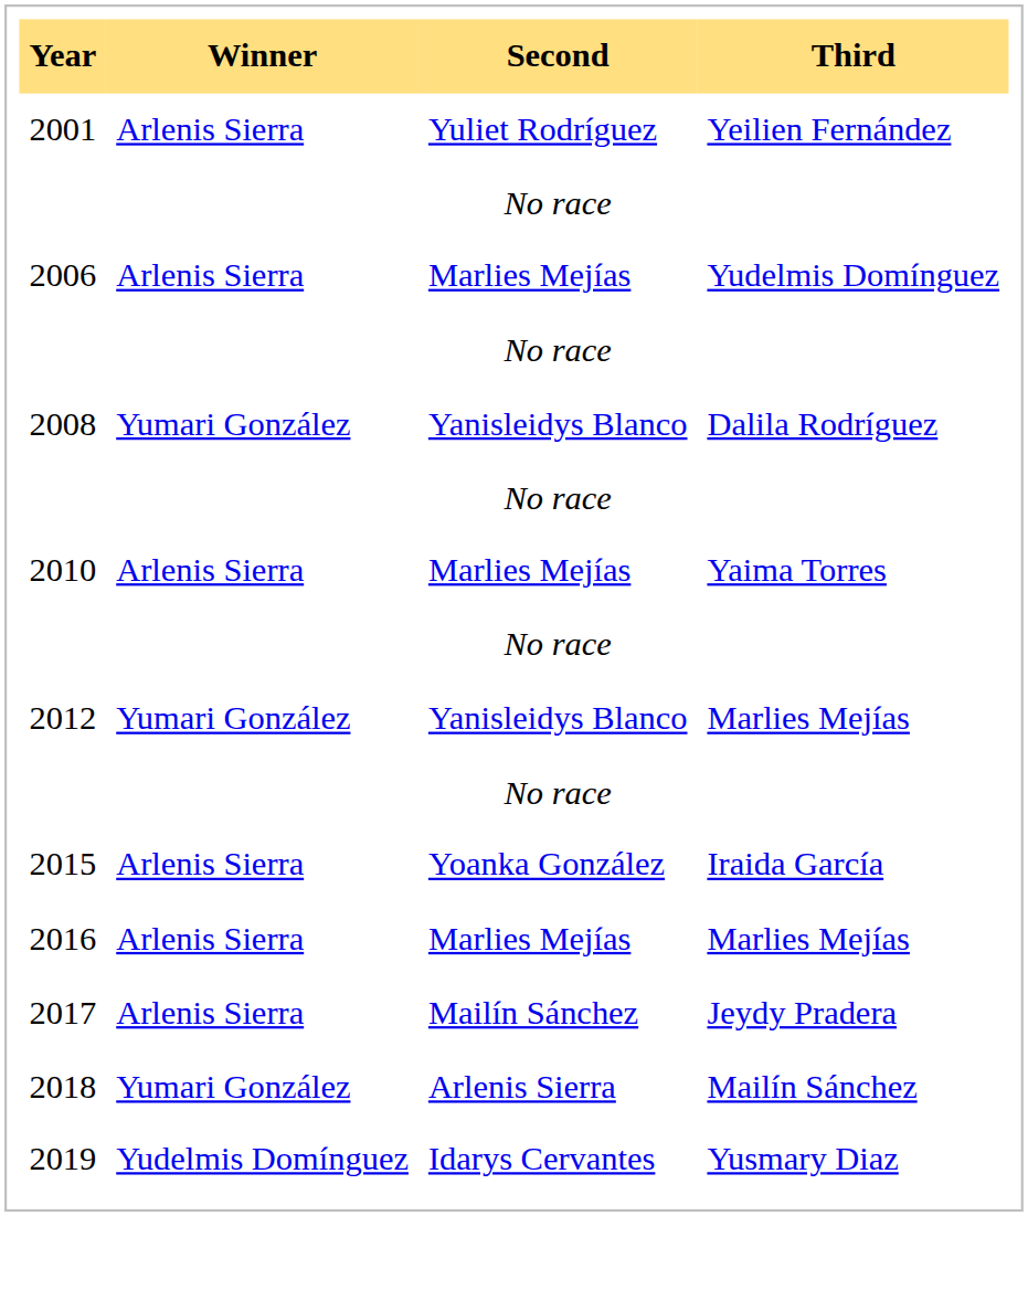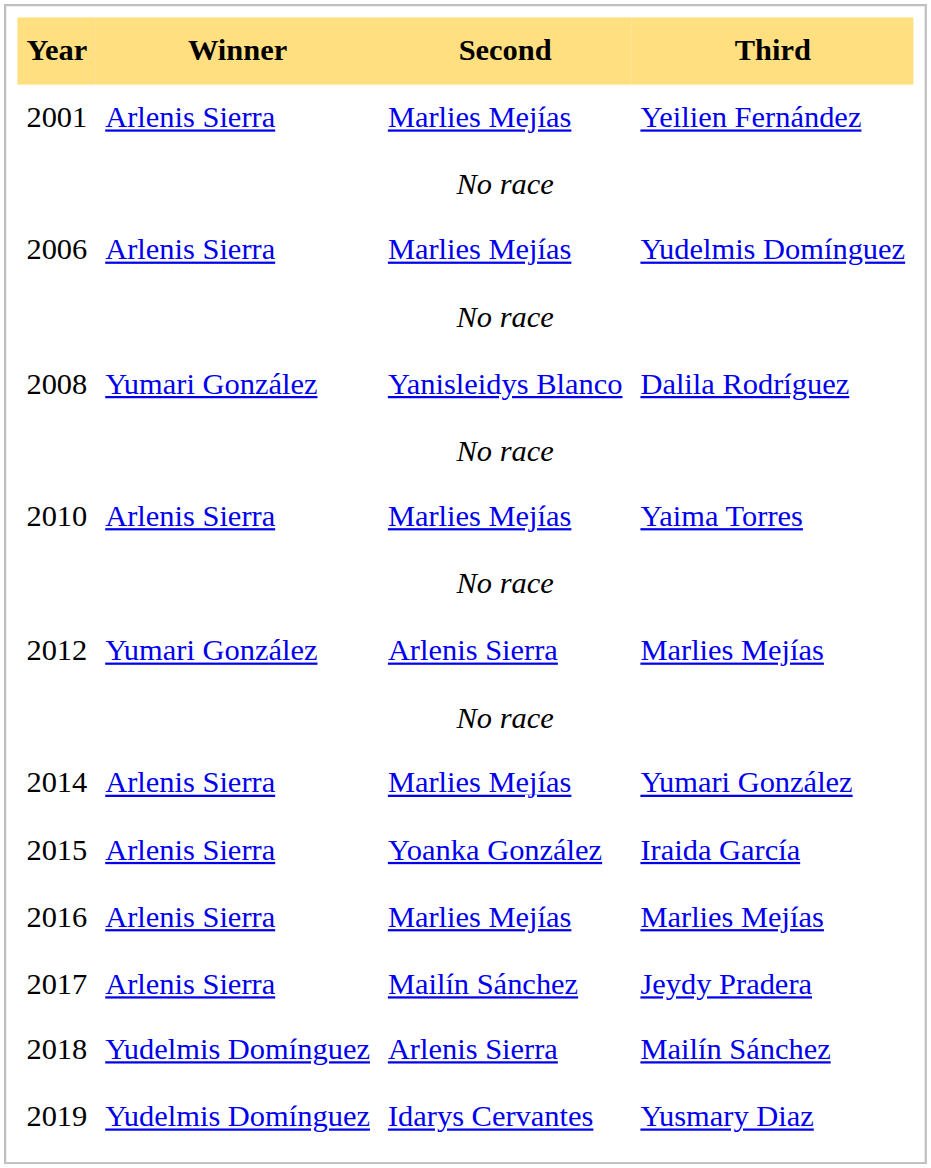2001 | Second: Yuliet Rodríguez -> Marlies Mejías
2012 | Second: Yanisleidys Blanco -> Arlenis Sierra
+ row: 2014 | Arlenis Sierra | Marlies Mejías | Yumari González
2018 | Winner: Yumari González -> Yudelmis Domínguez
